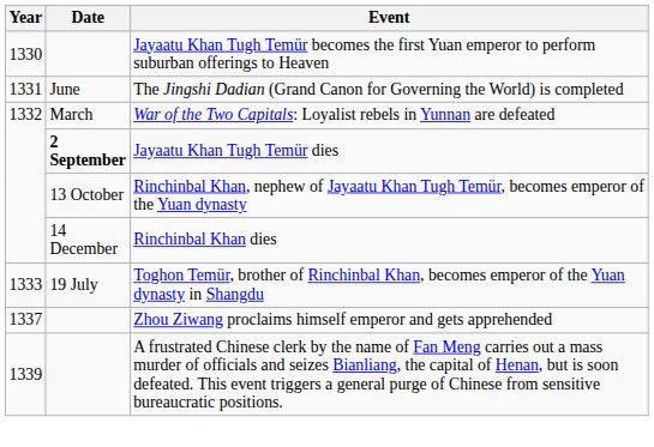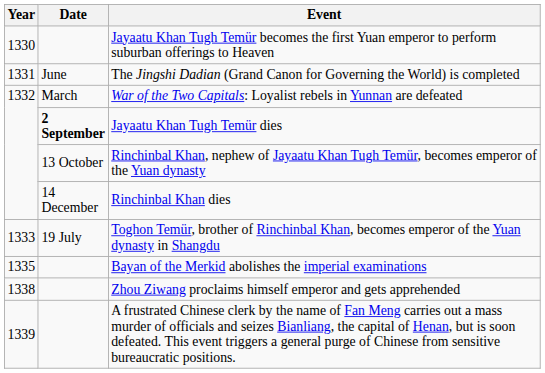+ row: 1335 | Bayan of the Merkid abolishes the imperial examinations
Zhou Ziwang proclaims himself emperor and gets apprehended | Year: 1337 -> 1338
